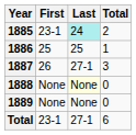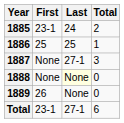1885 | Last: paleturquoise background -> no background
1887 | First: 26 -> None
1889 | First: None -> 26
